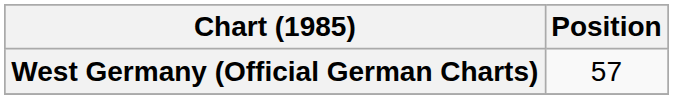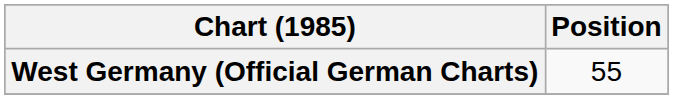West Germany (Official German Charts) | Position: 57 -> 55
